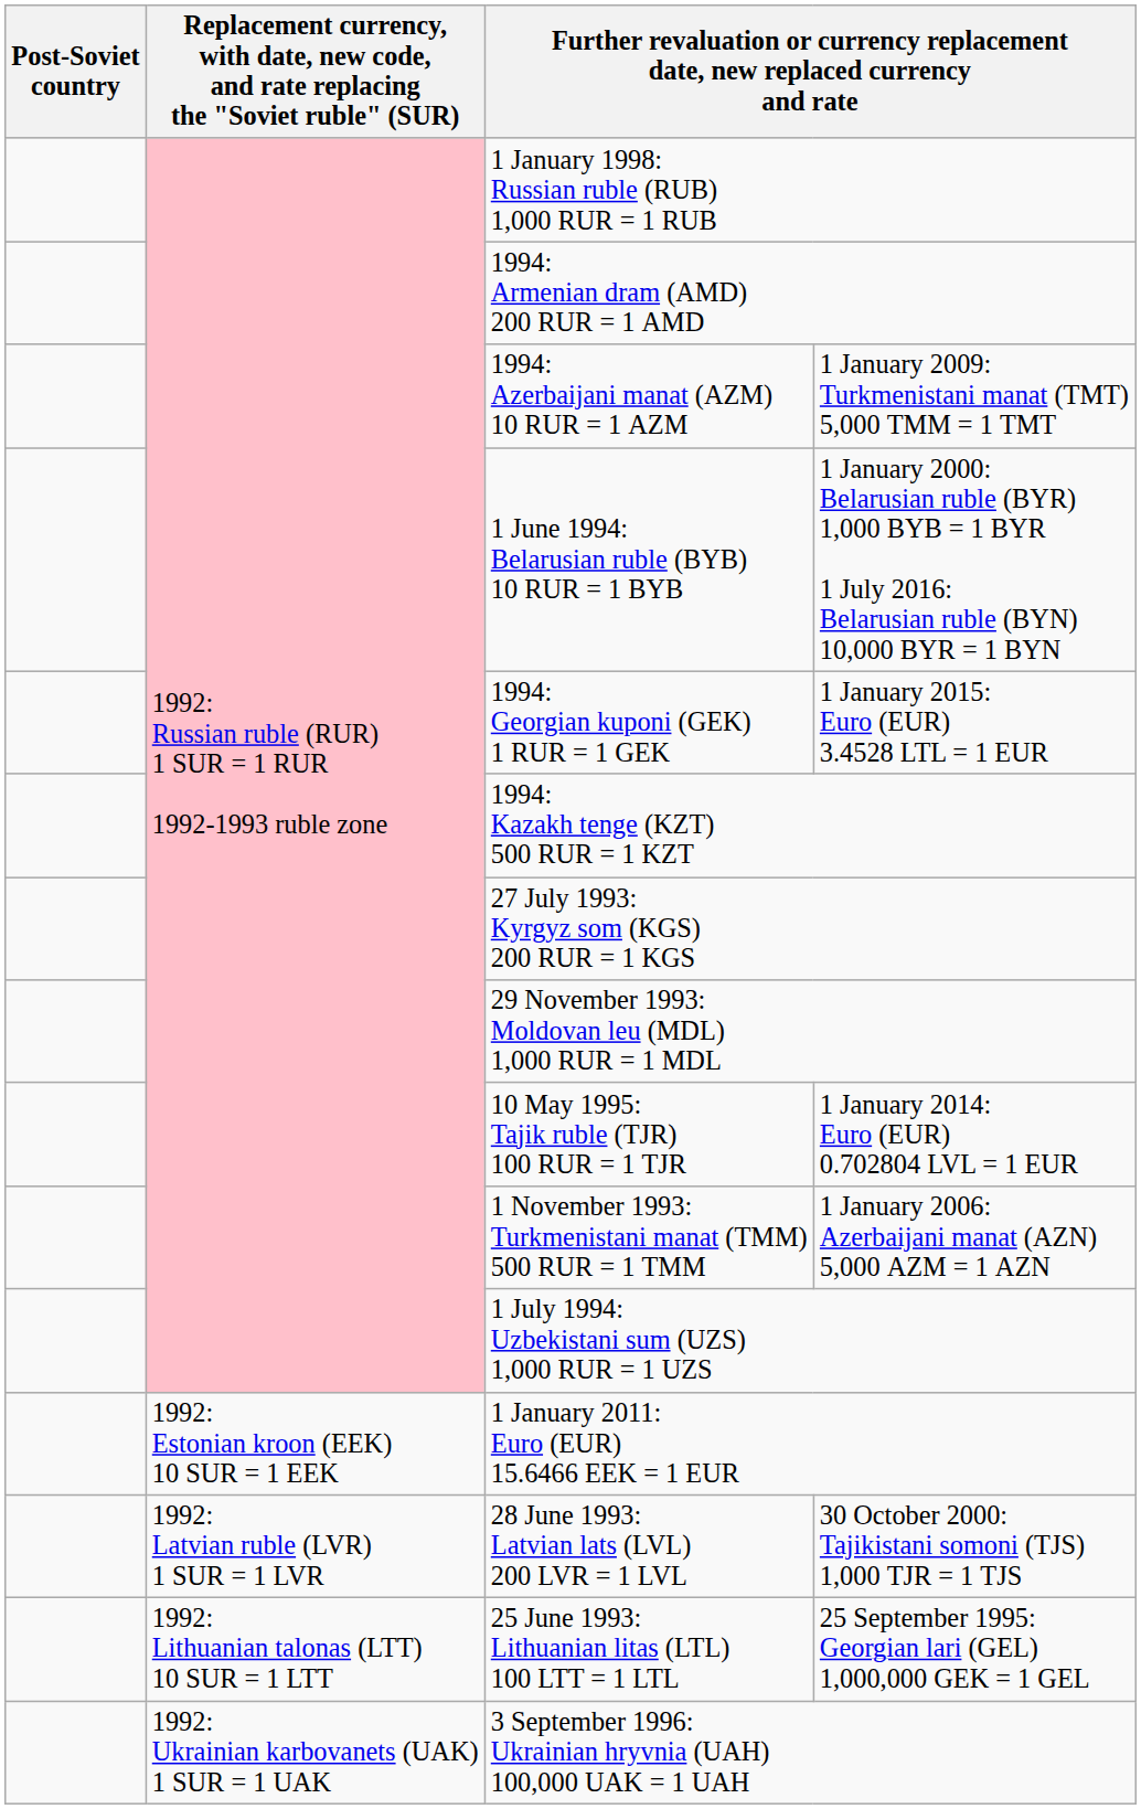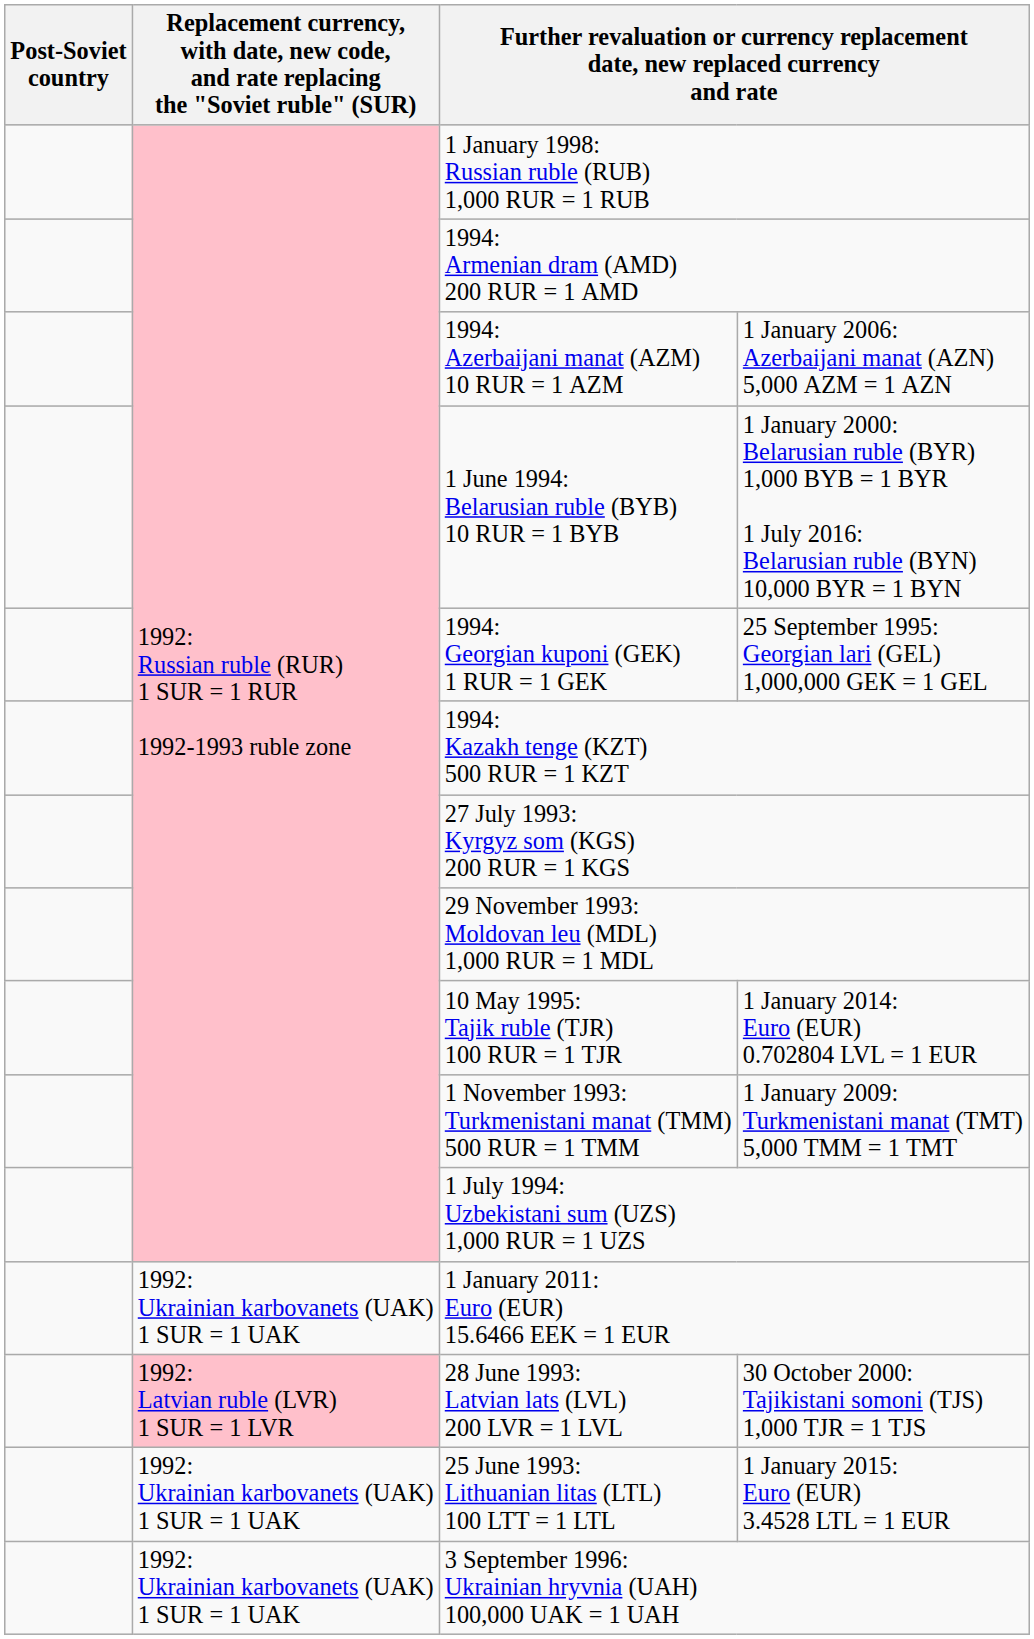1994: Azerbaijani manat (AZM) 10 RUR = 1 AZM | column 4: 1 January 2009: Turkmenistani manat (TMT) 5,000 TMM = 1 TMT -> 1 January 2006: Azerbaijani manat (AZN) 5,000 AZM = 1 AZN
1994: Georgian kuponi (GEK) 1 RUR = 1 GEK | column 4: 1 January 2015: Euro (EUR) 3.4528 LTL = 1 EUR -> 25 September 1995: Georgian lari (GEL) 1,000,000 GEK = 1 GEL
1 November 1993: Turkmenistani manat (TMM) 500 RUR = 1 TMM | column 4: 1 January 2006: Azerbaijani manat (AZN) 5,000 AZM = 1 AZN -> 1 January 2009: Turkmenistani manat (TMT) 5,000 TMM = 1 TMT
1 January 2011: Euro (EUR) 15.6466 EEK = 1 EUR | column 2: 1992: Estonian kroon (EEK) 10 SUR = 1 EEK -> 1992: Ukrainian karbovanets (UAK) 1 SUR = 1 UAK
28 June 1993: Latvian lats (LVL) 200 LVR = 1 LVL | column 2: no background -> pink background
25 June 1993: Lithuanian litas (LTL) 100 LTT = 1 LTL | column 2: 1992: Lithuanian talonas (LTT) 10 SUR = 1 LTT -> 1992: Ukrainian karbovanets (UAK) 1 SUR = 1 UAK
25 June 1993: Lithuanian litas (LTL) 100 LTT = 1 LTL | column 4: 25 September 1995: Georgian lari (GEL) 1,000,000 GEK = 1 GEL -> 1 January 2015: Euro (EUR) 3.4528 LTL = 1 EUR
